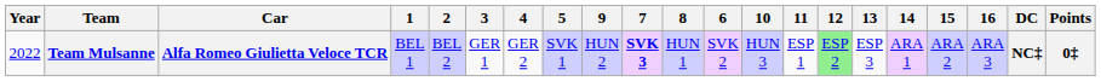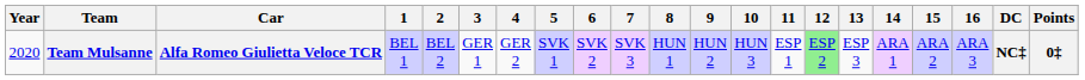columns swapped: 6 <-> 9
Team Mulsanne | Year: 2022 -> 2020
Team Mulsanne | 7: bold -> normal
